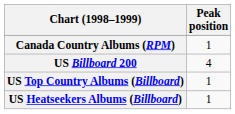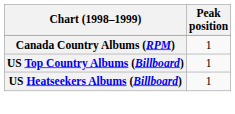- row: US Billboard 200 | 4
